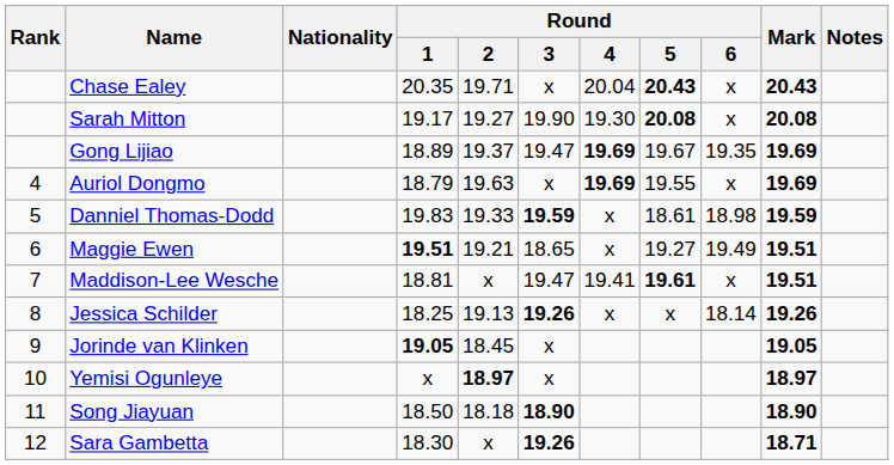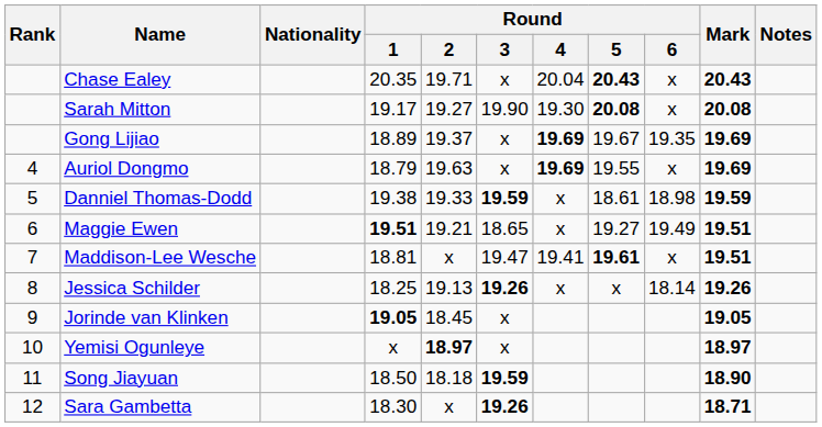Gong Lijiao | Round / 3: 19.47 -> x
Danniel Thomas-Dodd | Round / 1: 19.83 -> 19.38
Song Jiayuan | Round / 3: 18.90 -> 19.59
